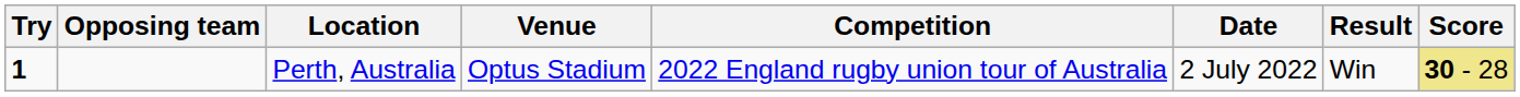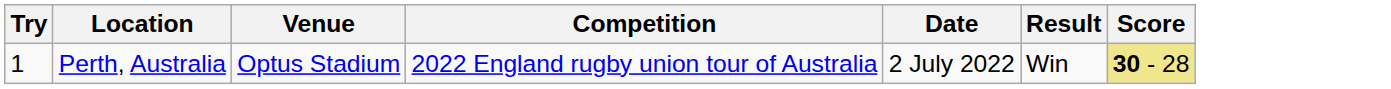- column: Opposing team
Perth, Australia | Try: bold -> normal
